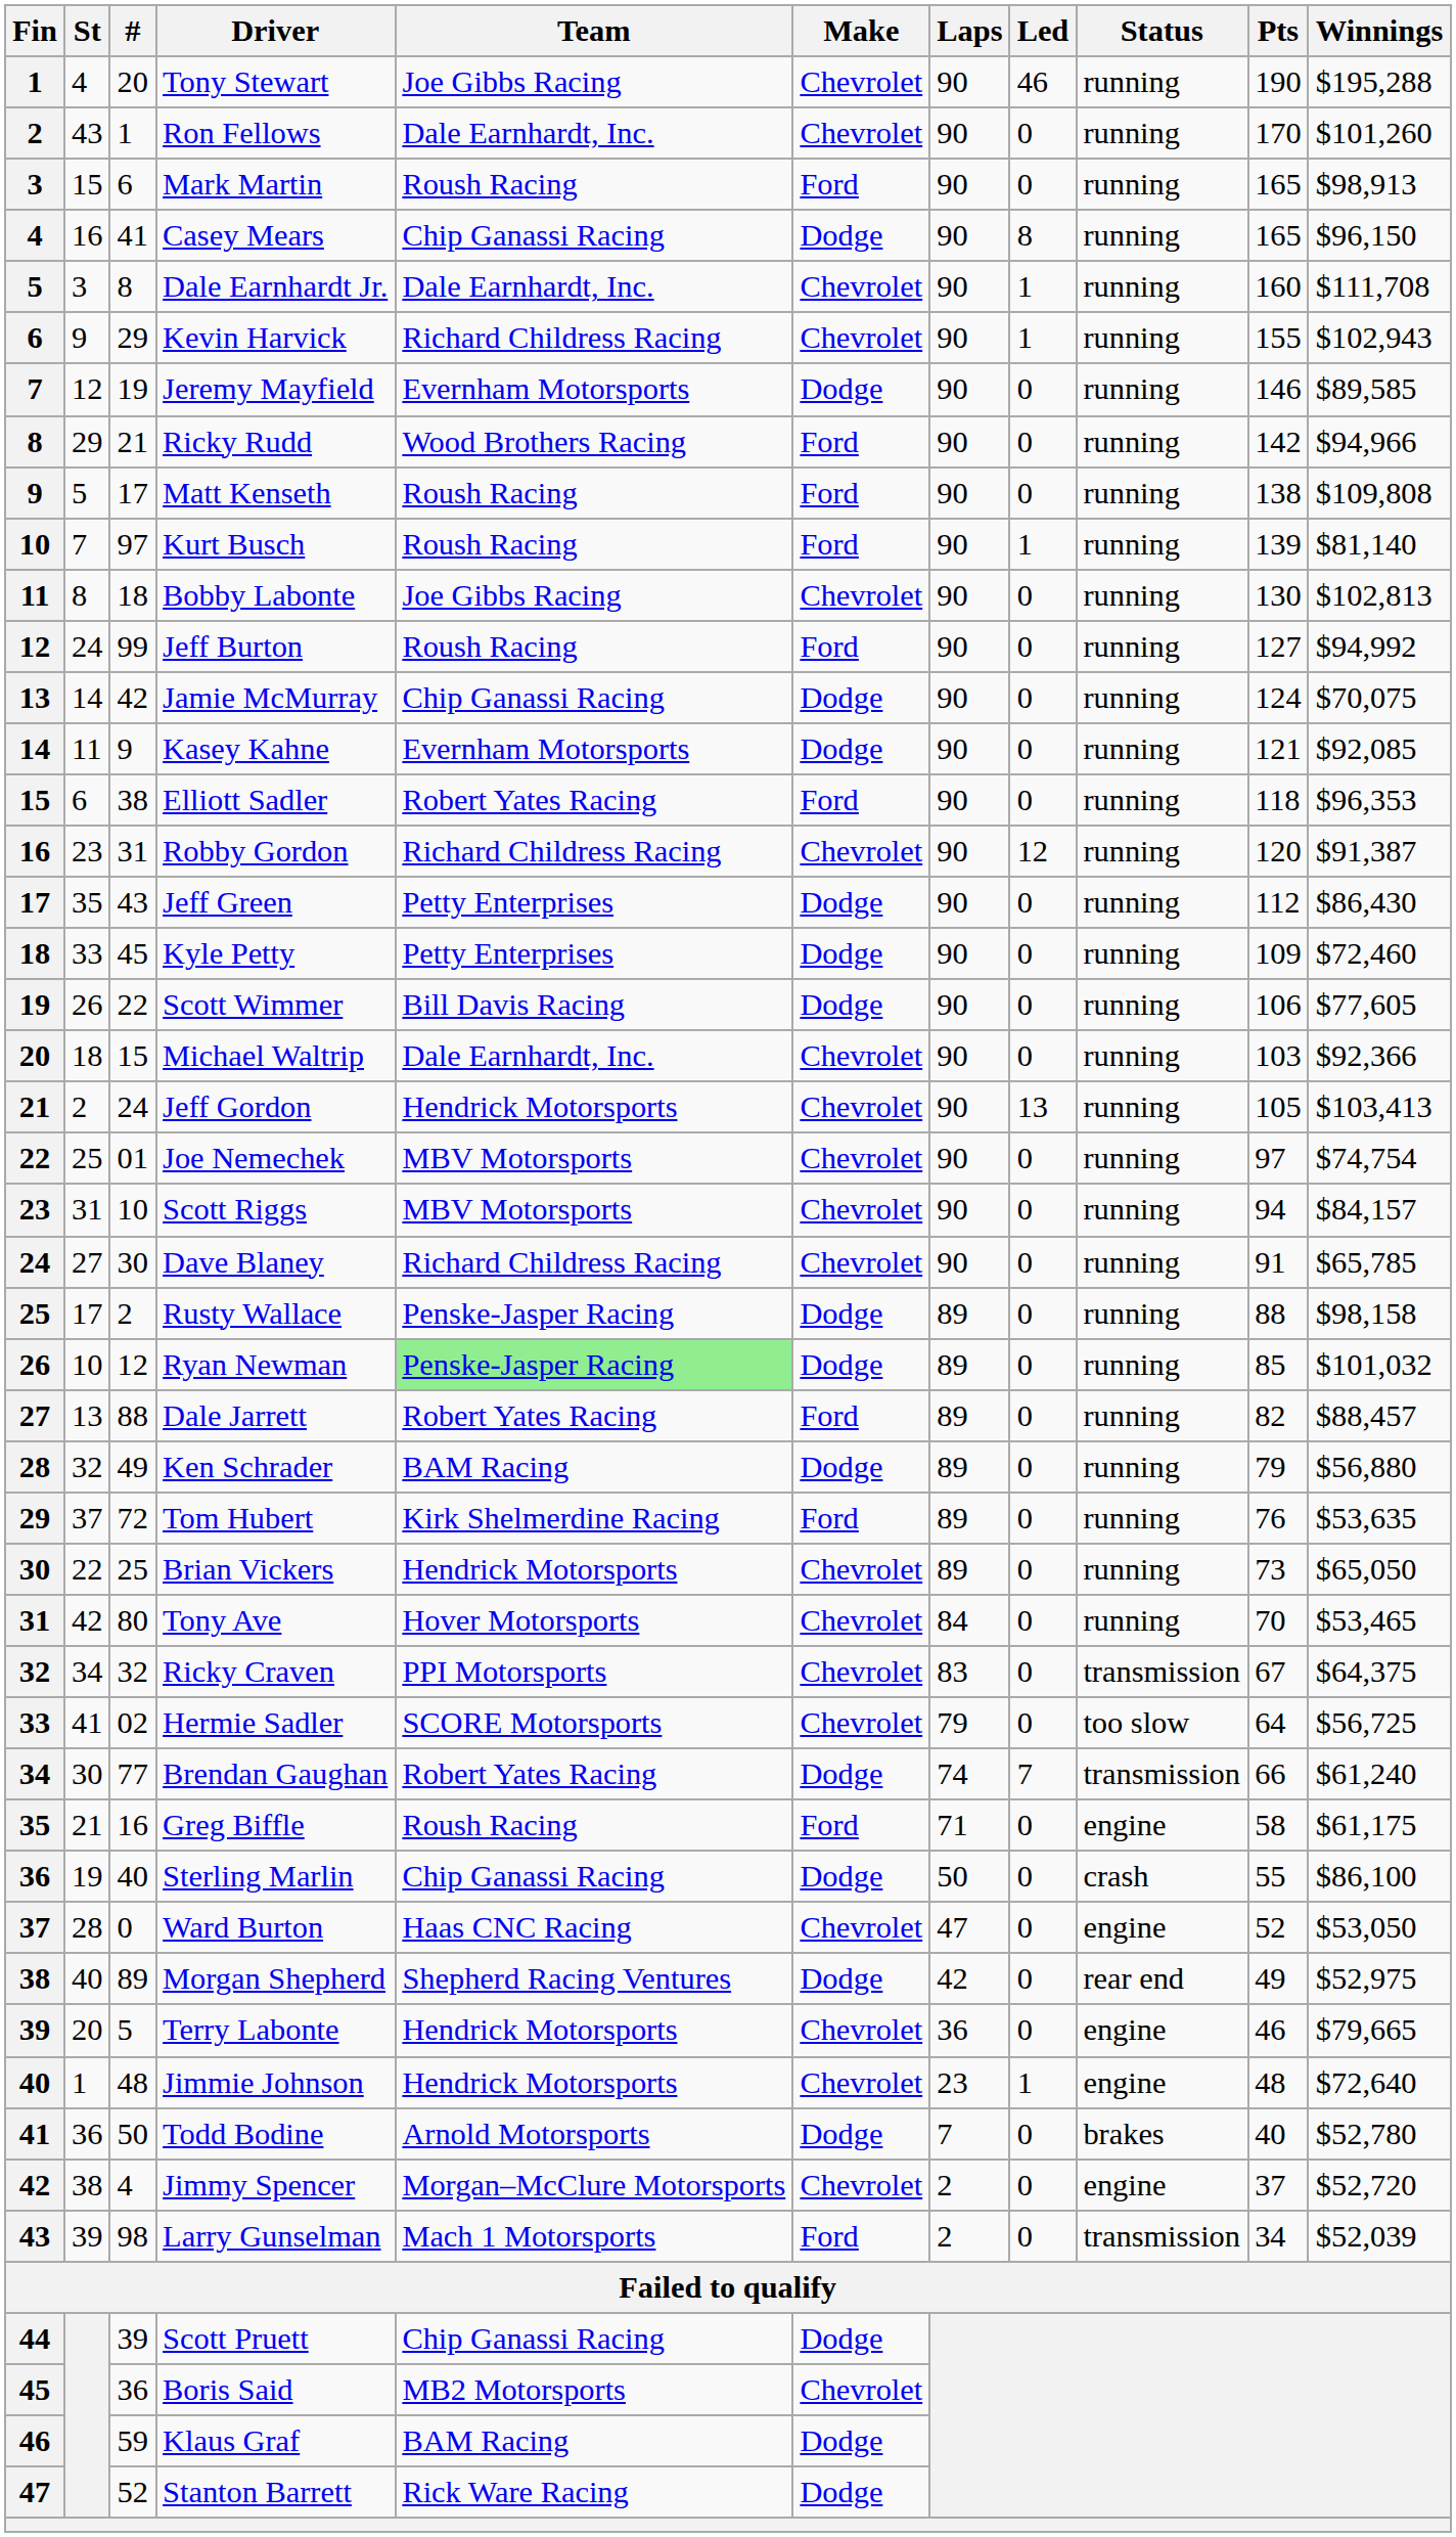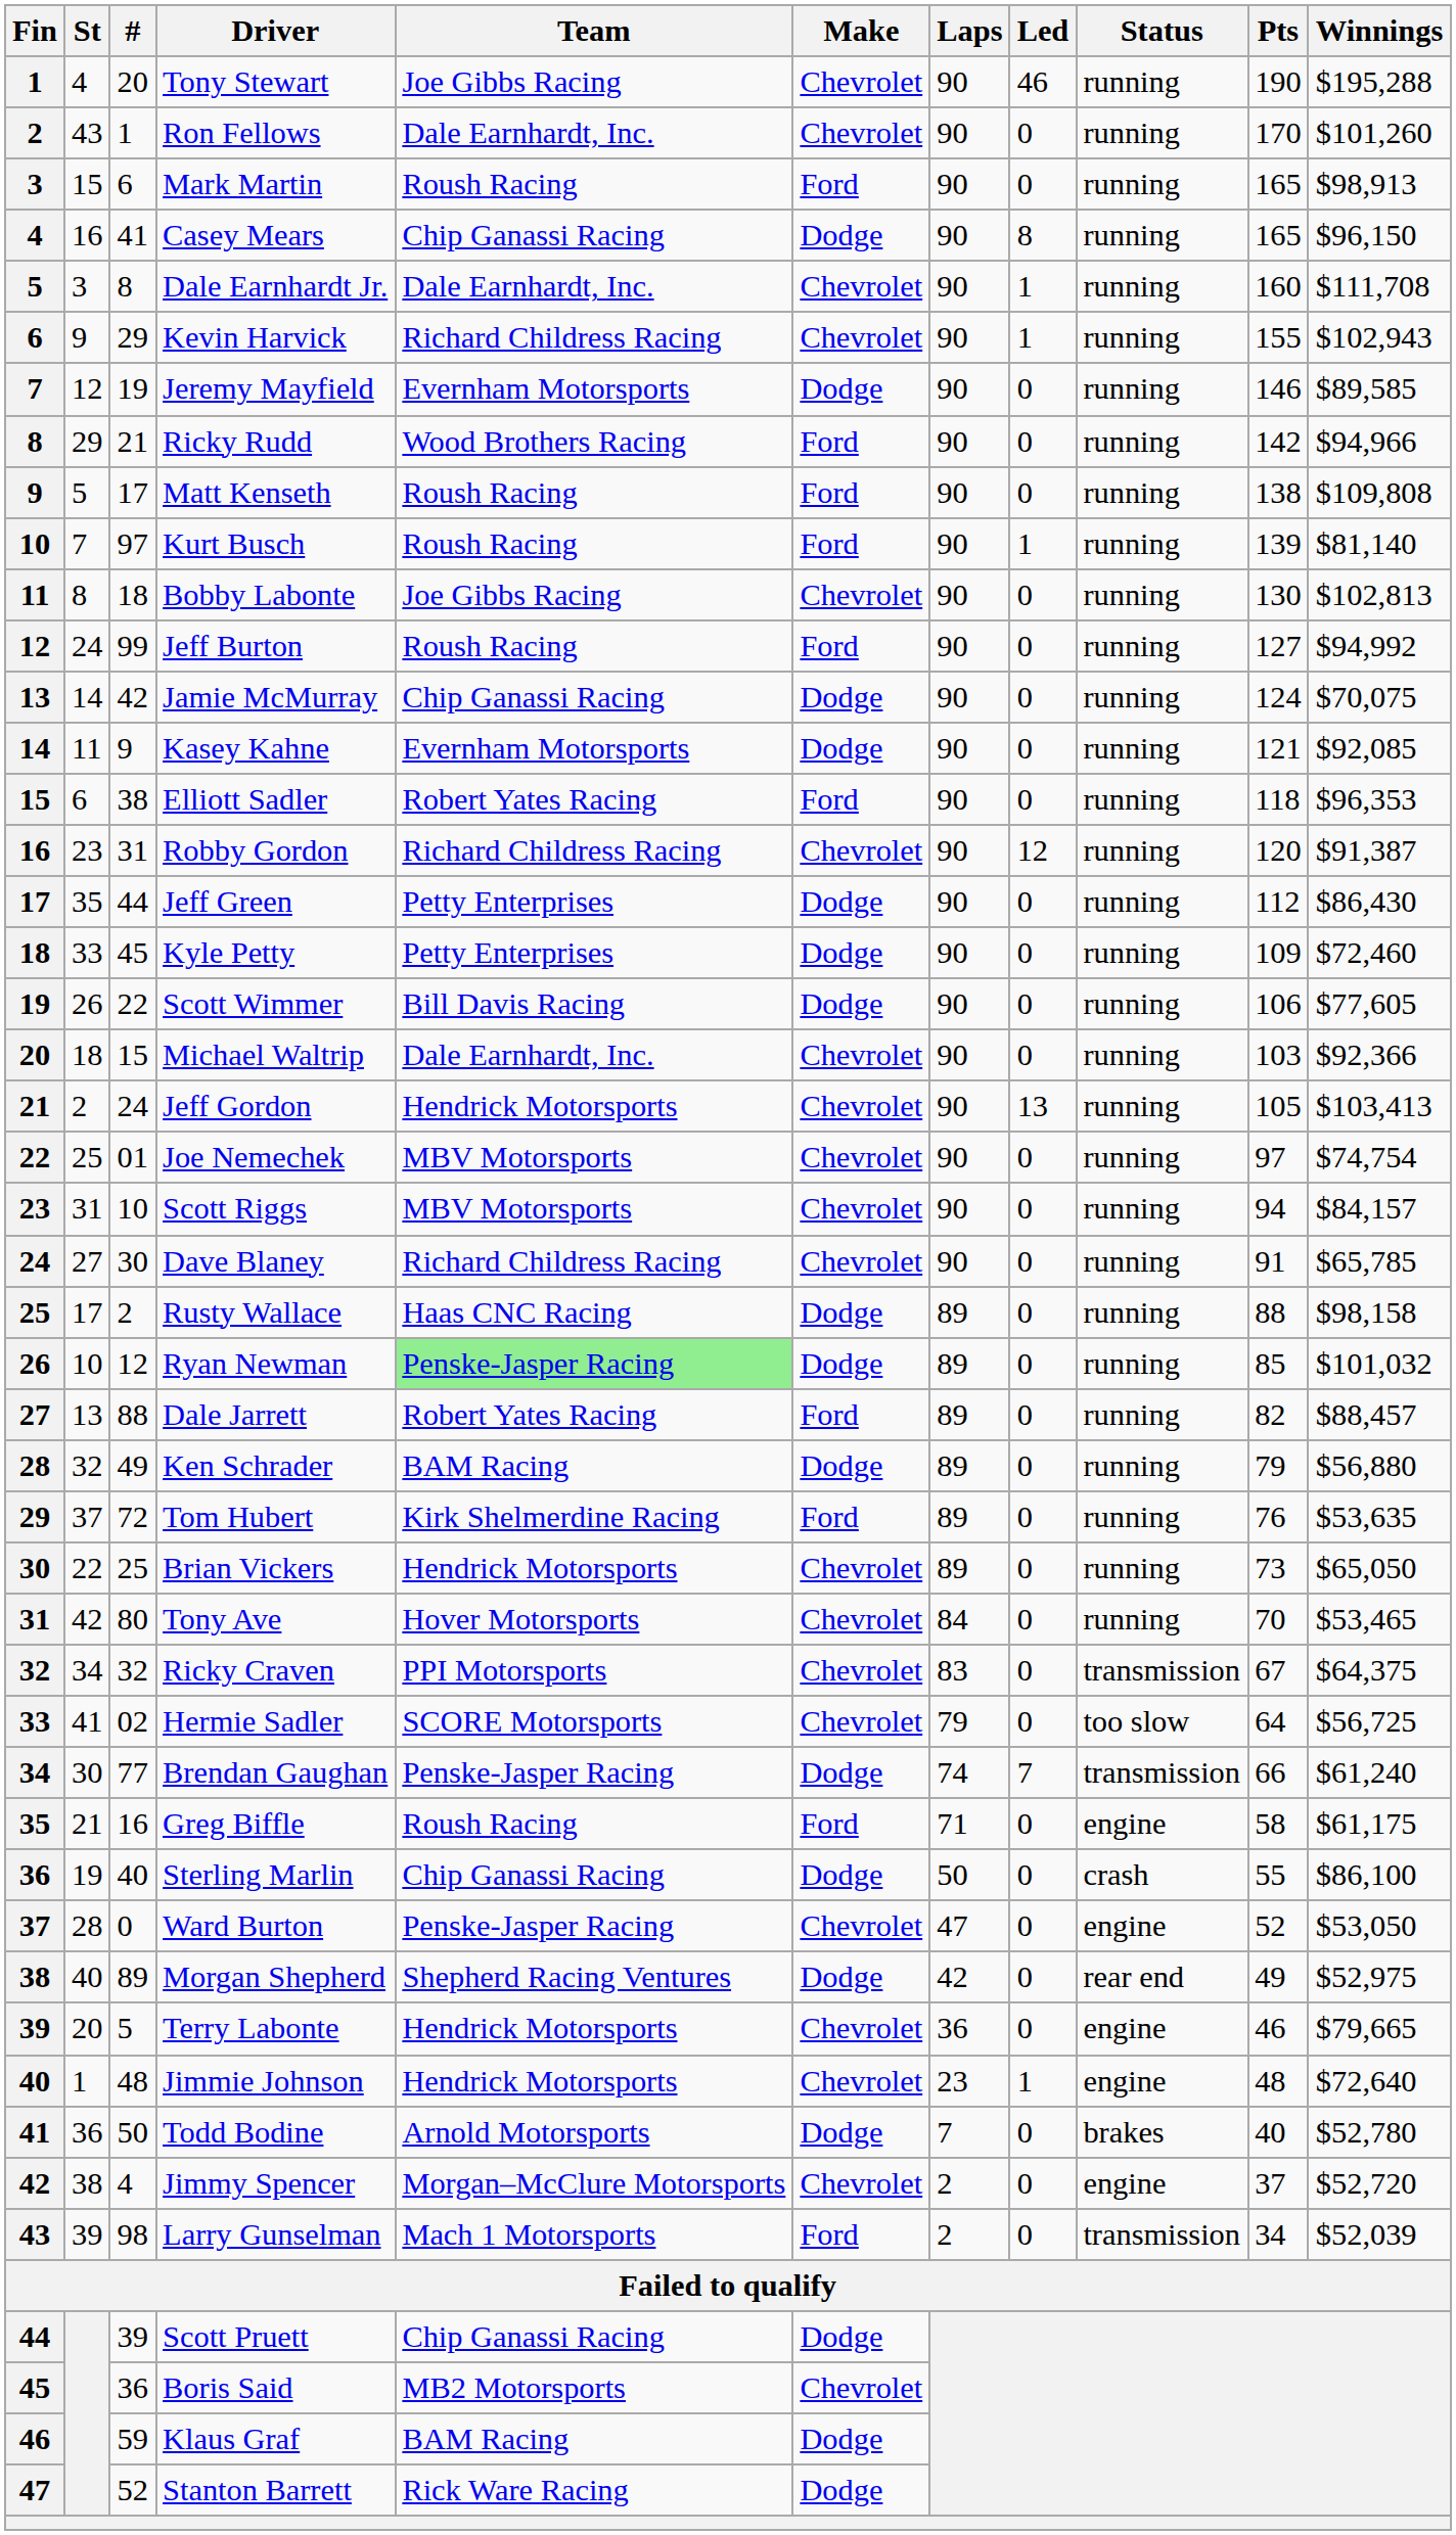Jeff Green | #: 43 -> 44
Rusty Wallace | Team: Penske-Jasper Racing -> Haas CNC Racing
Brendan Gaughan | Team: Robert Yates Racing -> Penske-Jasper Racing
Ward Burton | Team: Haas CNC Racing -> Penske-Jasper Racing
